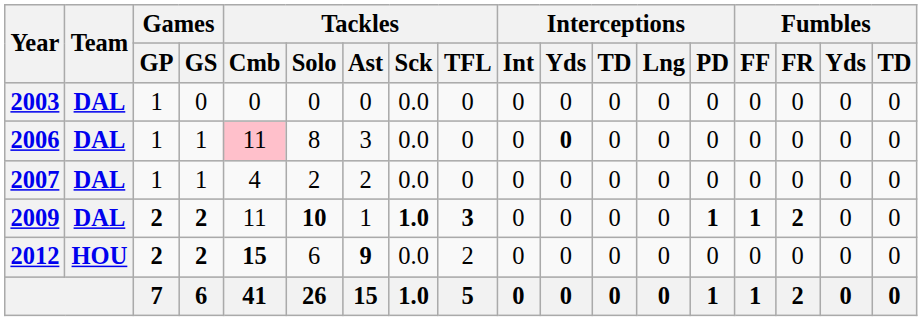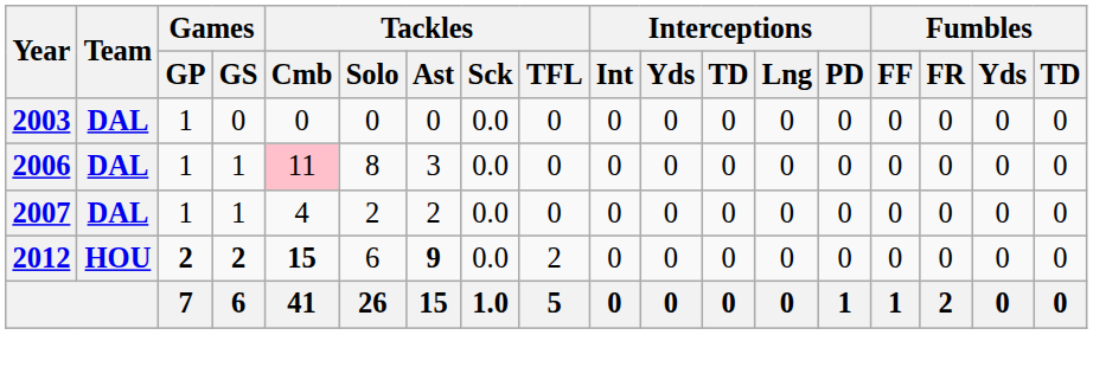2006 | Interceptions / Yds: bold -> normal
- row: 2009 | DAL | 2 | 2 | 11 | 10 | 1 | 1.0 | 3 | 0 | 0 | 0 | 0 | 1 | 1 | 2 | 0 | 0
